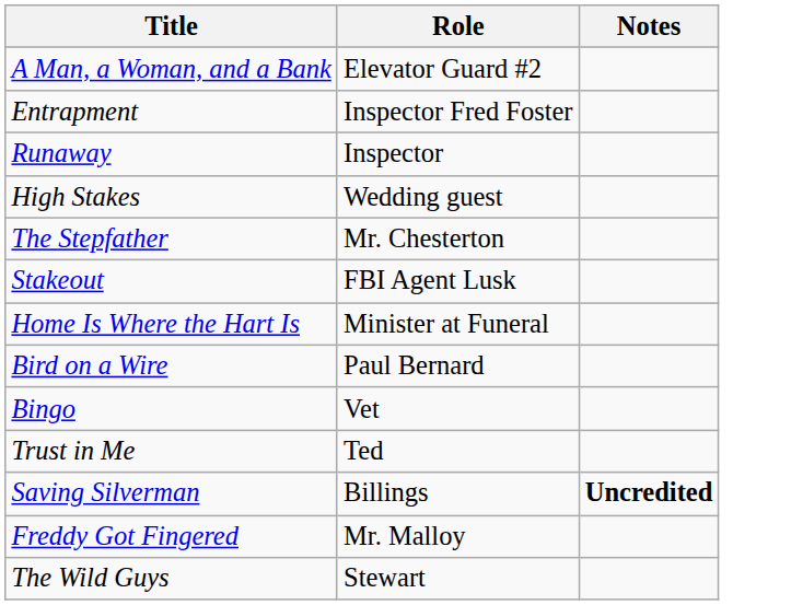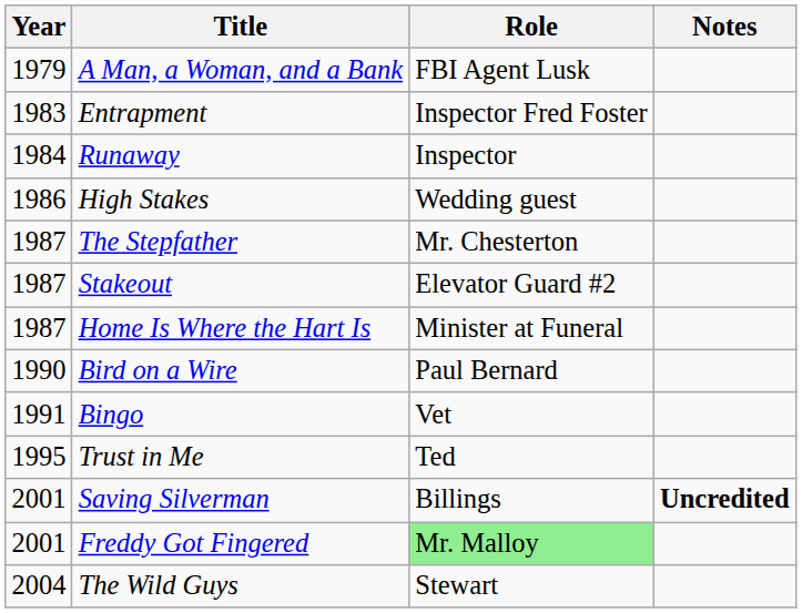+ column: Year | 1979 | 1983 | 1984 | 1986 | 1987 | 1987 | 1987 | 1990 | 1991 | 1995 | 2001 | 2001 | 2004
A Man, a Woman, and a Bank | Role: Elevator Guard #2 -> FBI Agent Lusk
Stakeout | Role: FBI Agent Lusk -> Elevator Guard #2
Freddy Got Fingered | Role: no background -> lightgreen background
